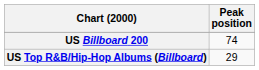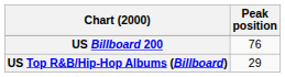US Billboard 200 | Peak position: 74 -> 76
